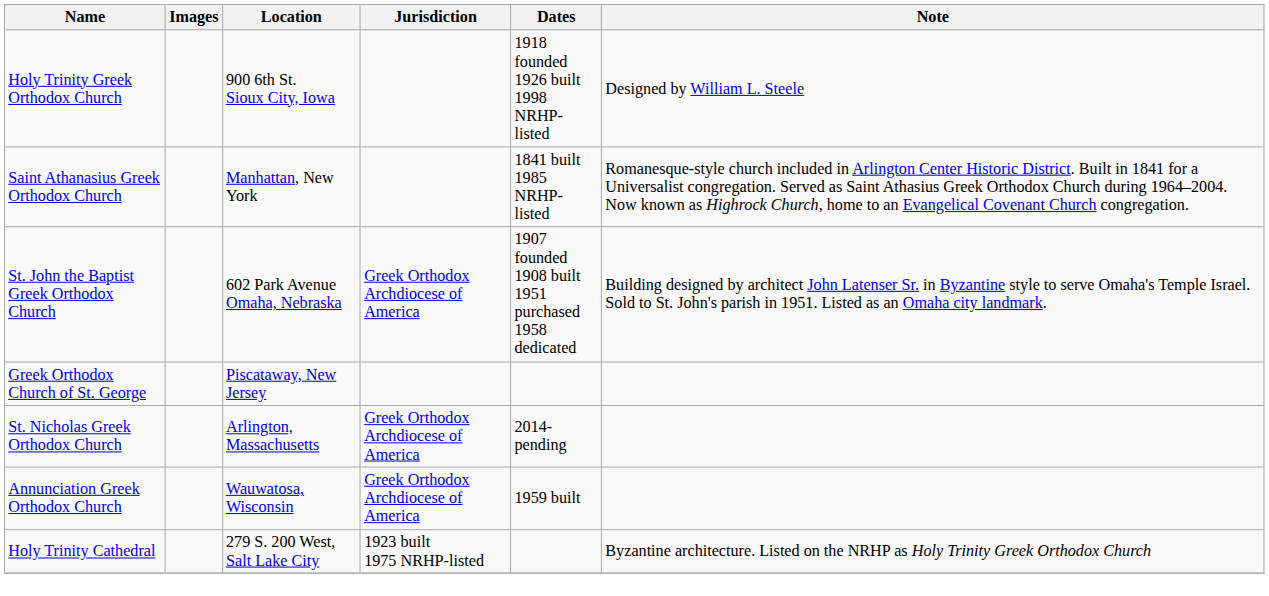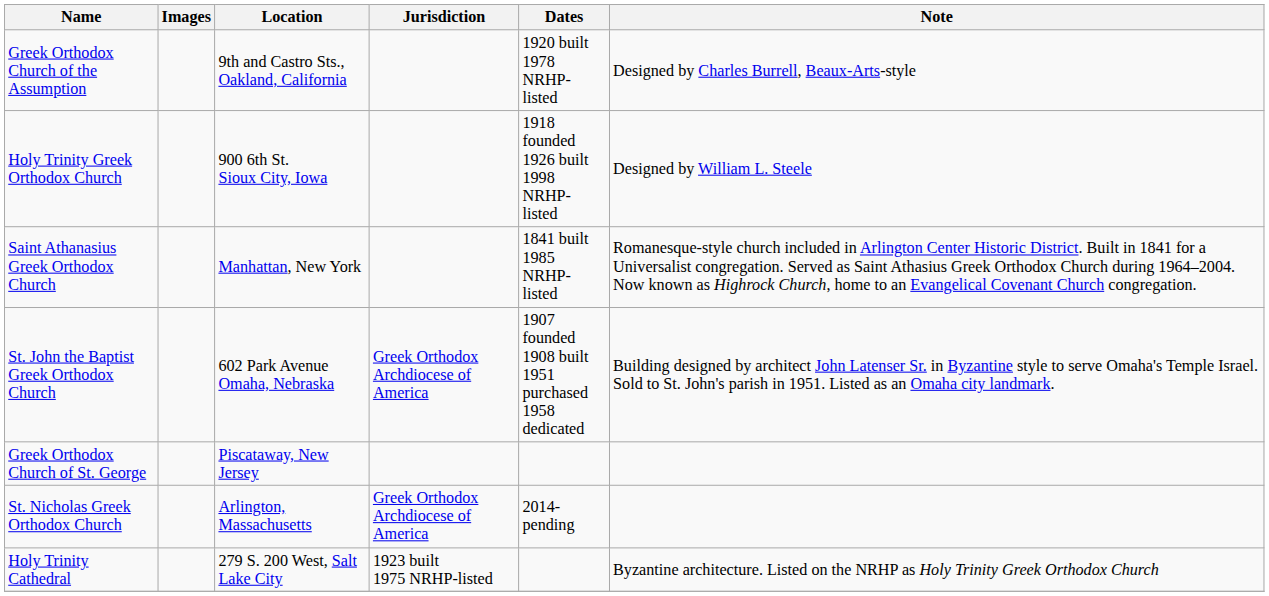+ row: Greek Orthodox Church of the Assumption | 9th and Castro Sts., Oakland, California | 1920 built 1978 NRHP-listed | Designed by Charles Burrell, Beaux-Arts-style
- row: Annunciation Greek Orthodox Church | Wauwatosa, Wisconsin | Greek Orthodox Archdiocese of America | 1959 built
